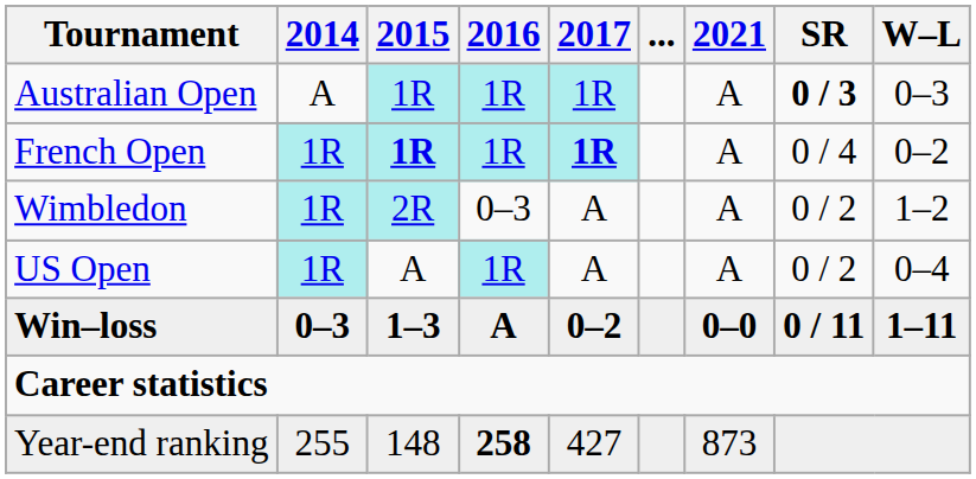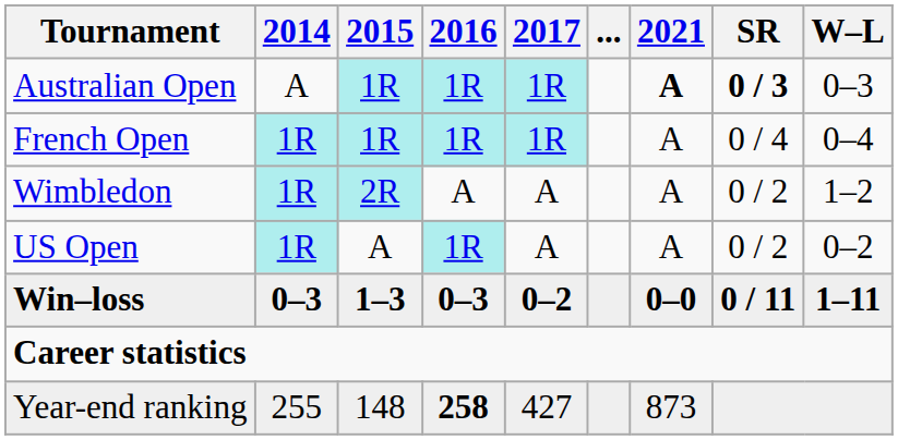Australian Open | 2021: normal -> bold
French Open | 2015: bold -> normal
French Open | 2017: bold -> normal
French Open | W–L: 0–2 -> 0–4
Wimbledon | 2016: 0–3 -> A
US Open | W–L: 0–4 -> 0–2
Win–loss | 2016: A -> 0–3
